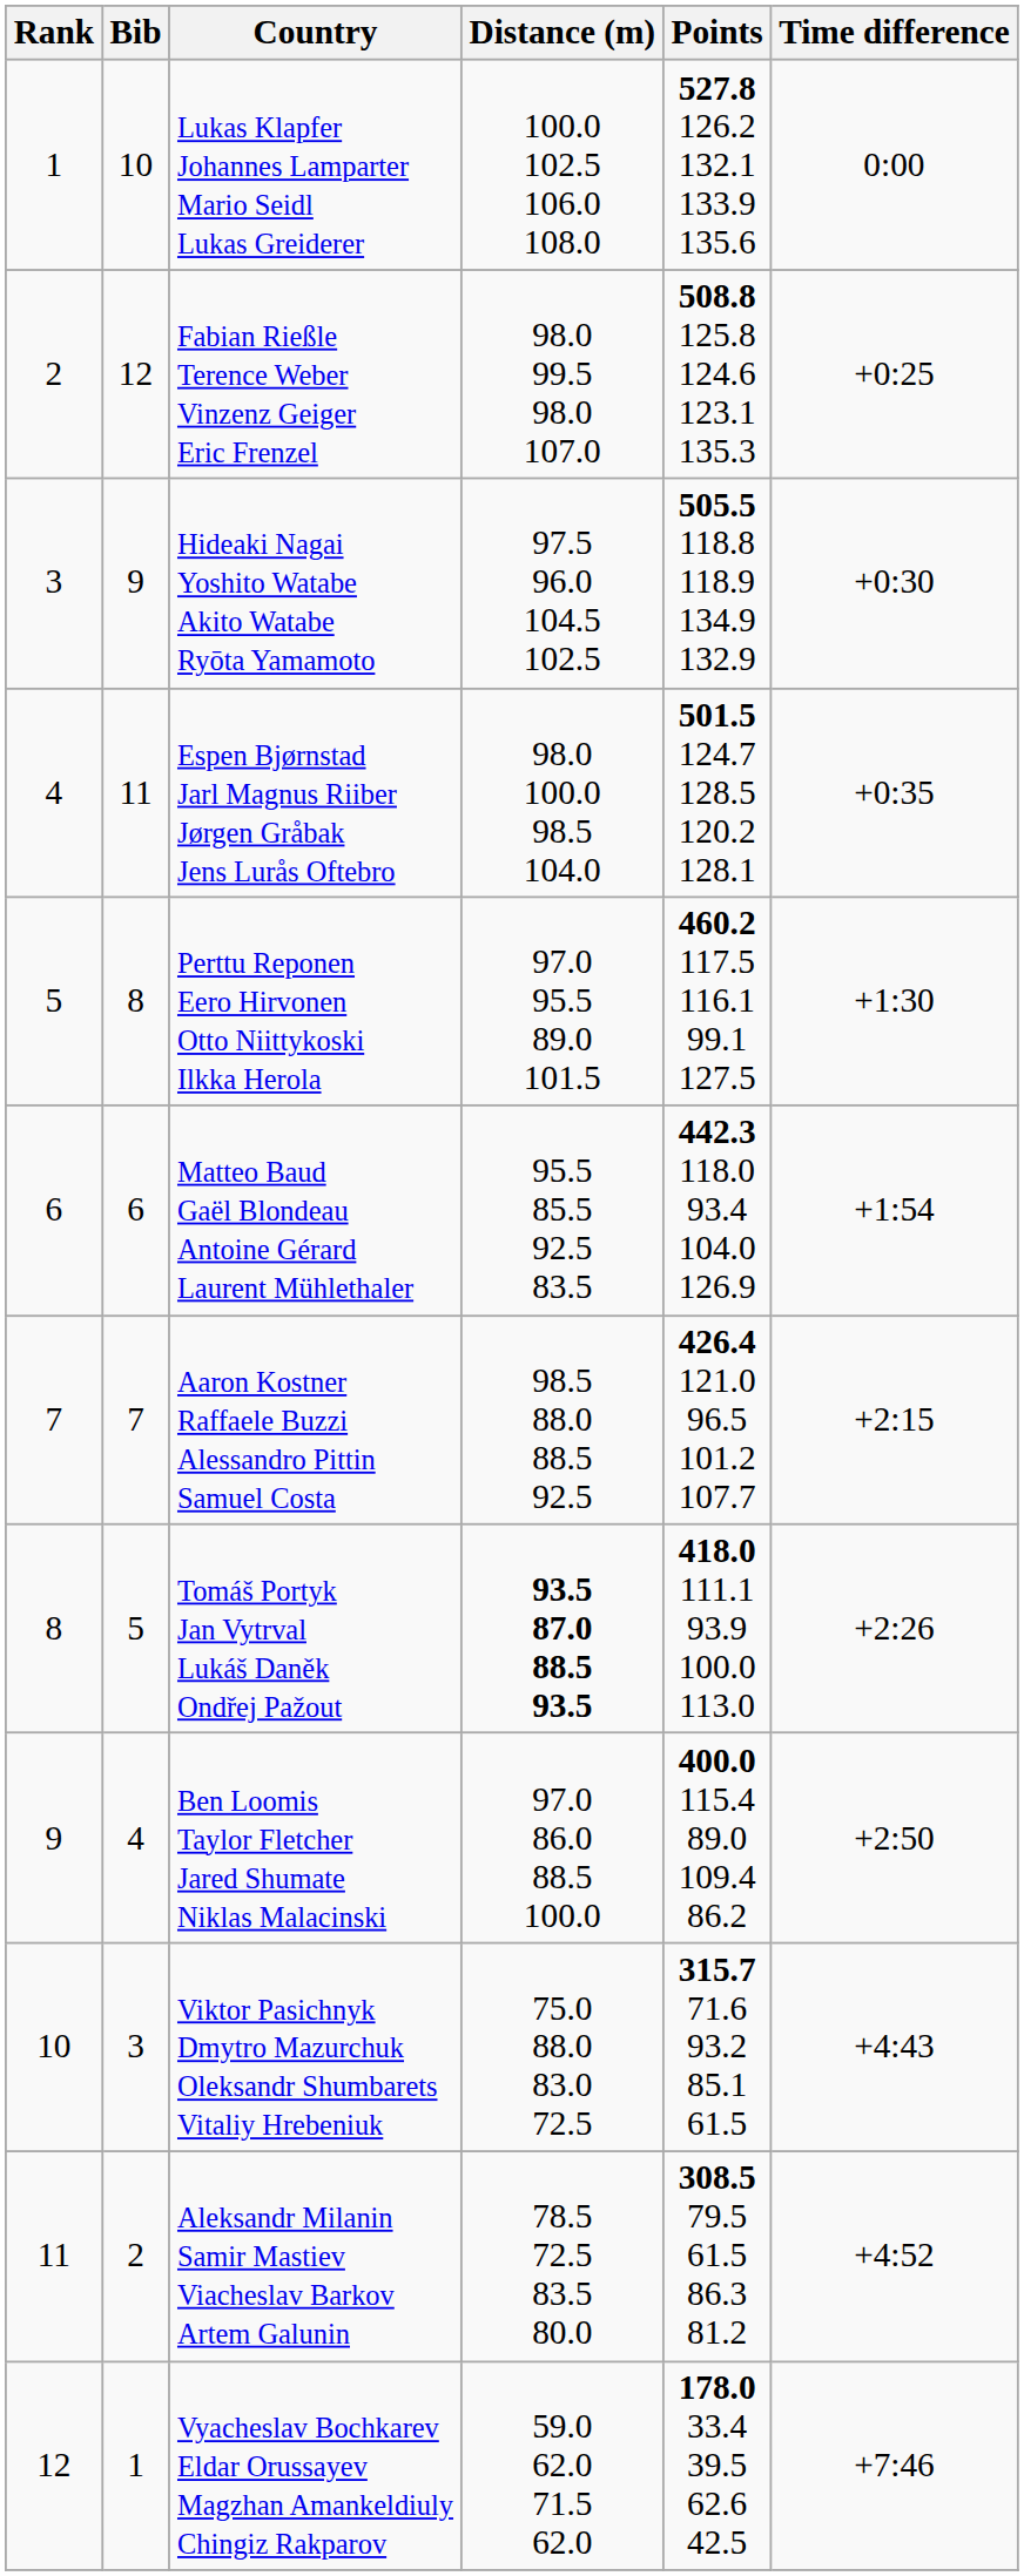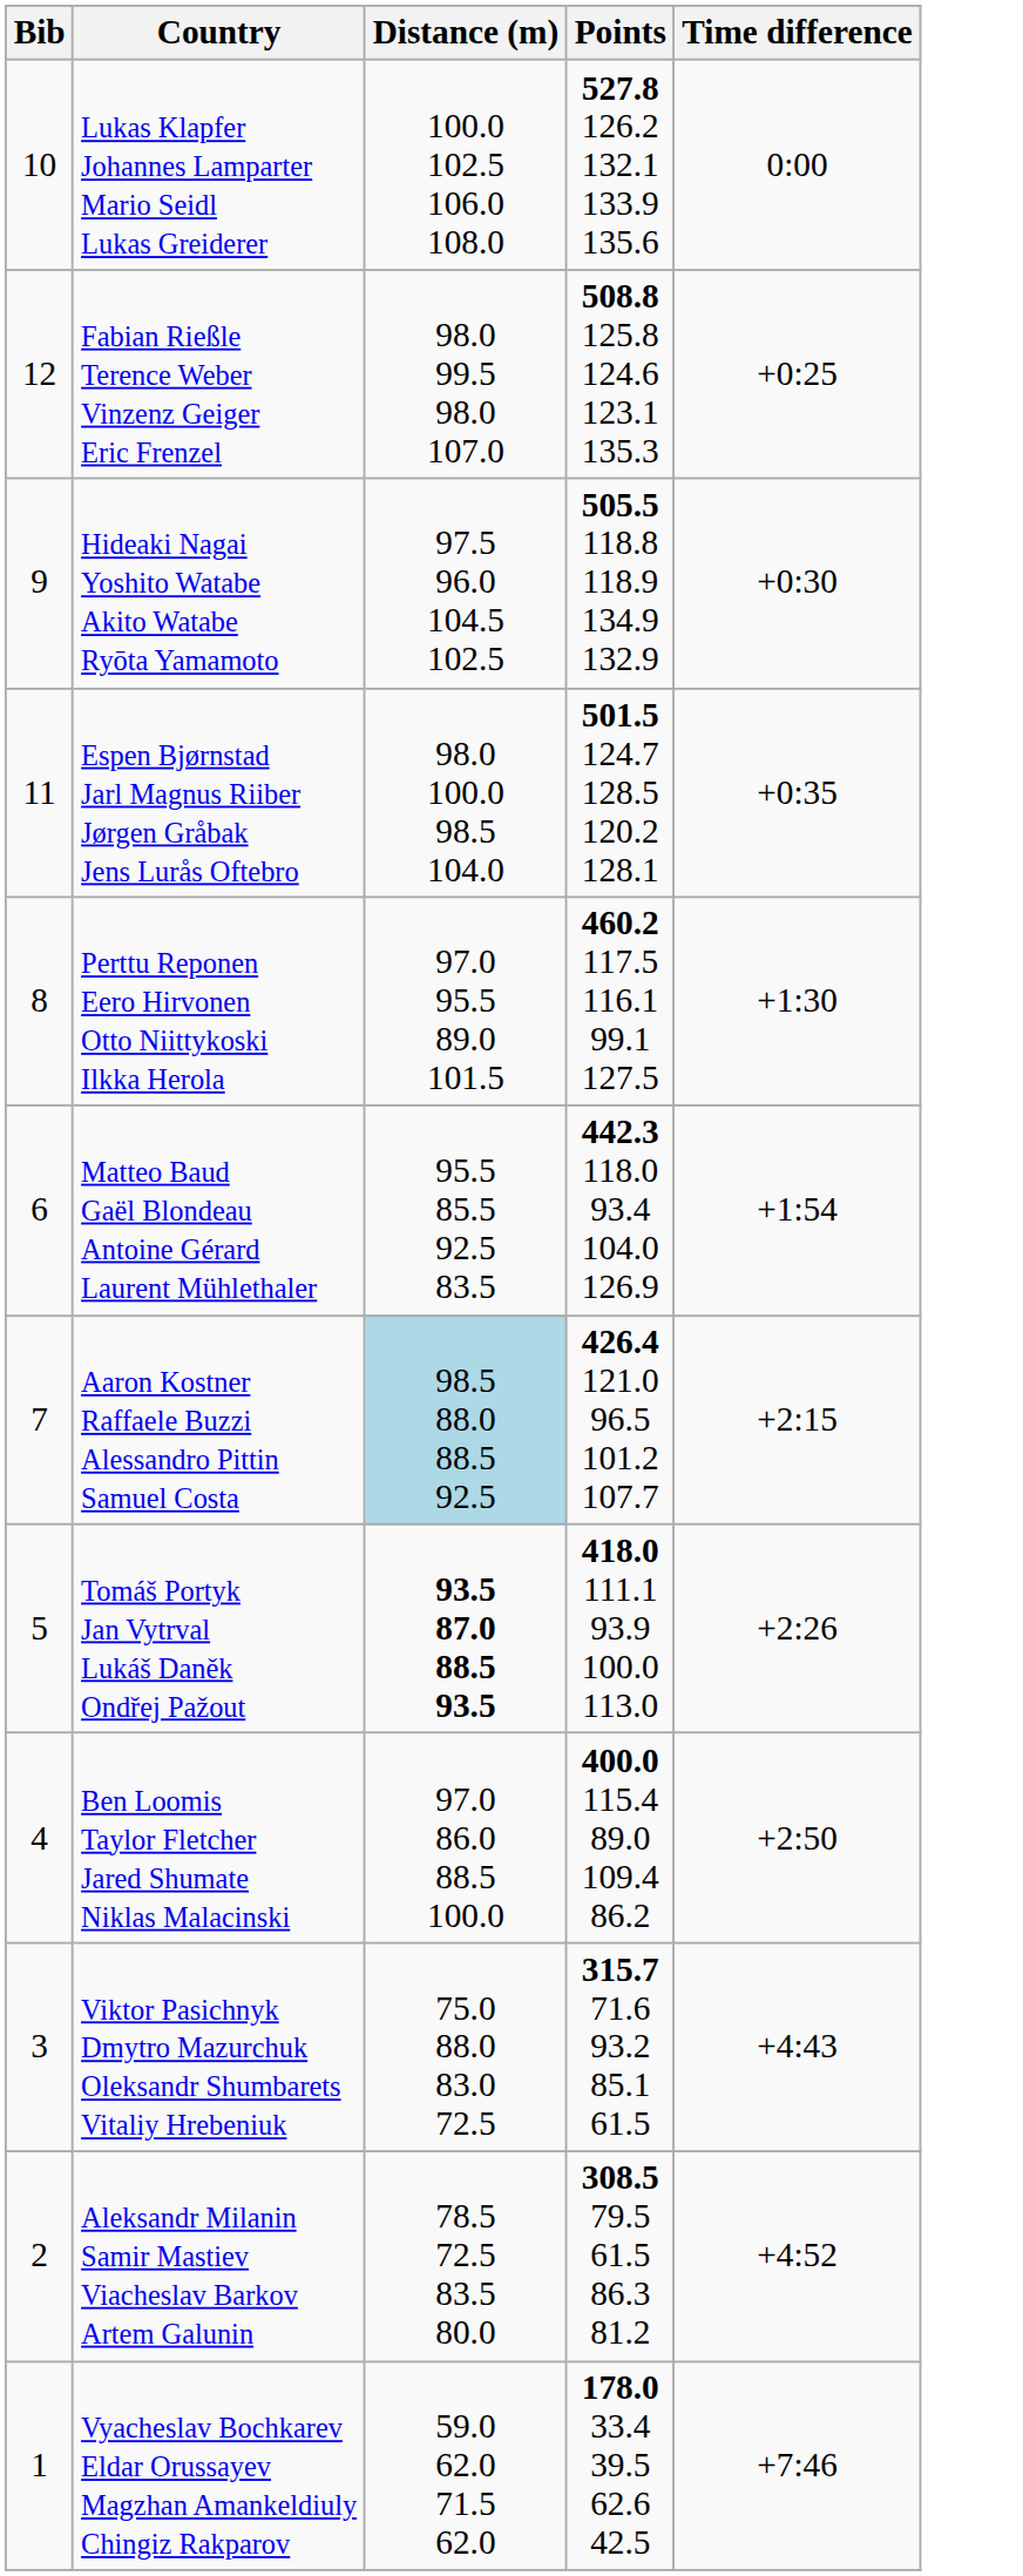- column: Rank | 1 | 2 | 3 | 4 | 5 | 6 | 7 | 8 | 9 | 10 | 11 | 12
Aaron Kostner Raffaele Buzzi Alessandro Pittin Samuel Costa | Distance (m): no background -> lightblue background
